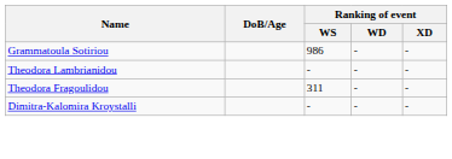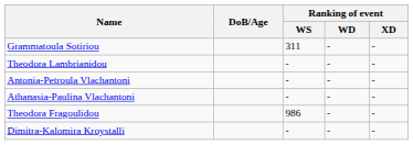Grammatoula Sotiriou | Ranking of event / WS: 986 -> 311
+ row: Antonia-Petroula Vlachantoni | - | - | -
+ row: Athanasia-Paulina Vlachantoni | - | - | -
Theodora Fragoulidou | Ranking of event / WS: 311 -> 986
